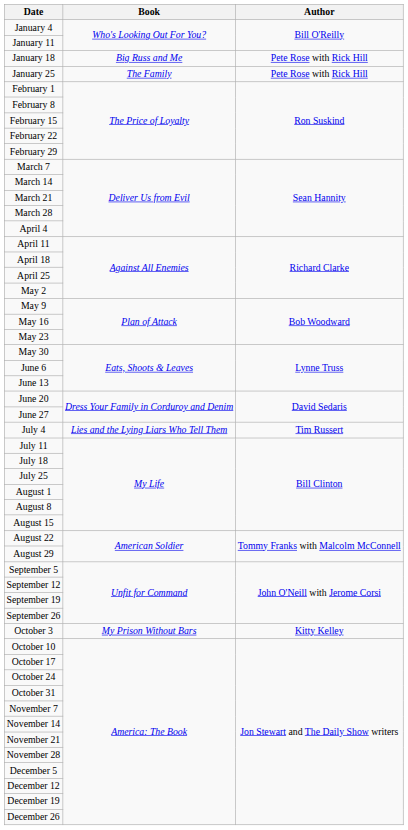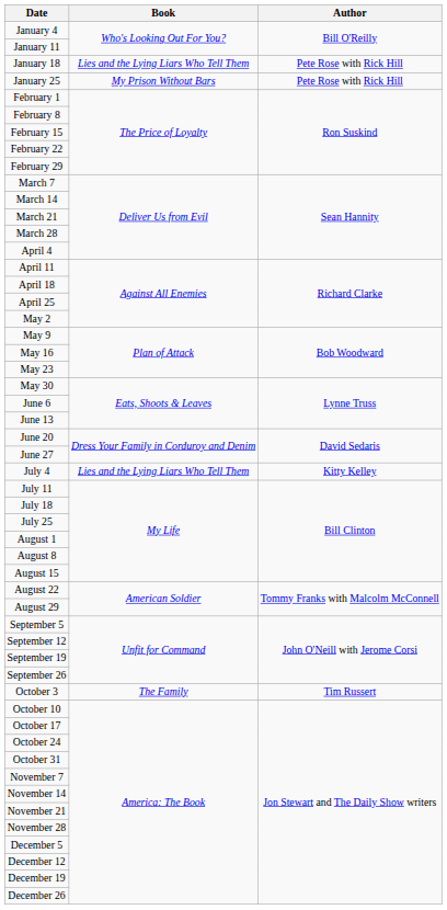January 18 | Book: Big Russ and Me -> Lies and the Lying Liars Who Tell Them
January 25 | Book: The Family -> My Prison Without Bars
July 4 | Author: Tim Russert -> Kitty Kelley
October 3 | Book: My Prison Without Bars -> The Family
October 3 | Author: Kitty Kelley -> Tim Russert
